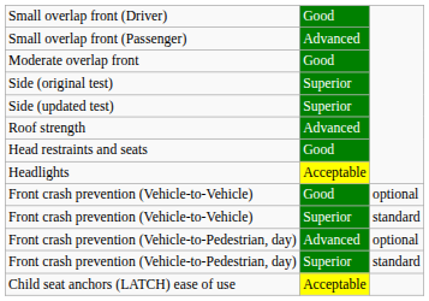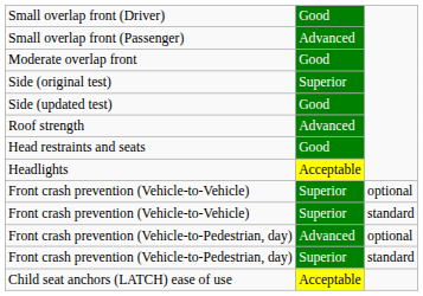Side (updated test) | column 2: Superior -> Good
Front crash prevention (Vehicle-to-Vehicle) / optional | column 2: Good -> Superior
